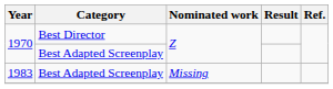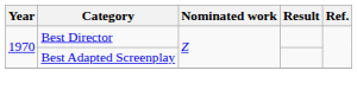- row: 1983 | Best Adapted Screenplay | Missing
